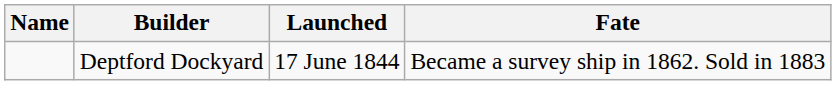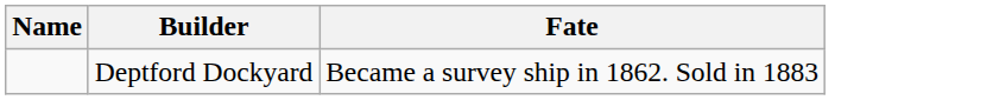- column: Launched | 17 June 1844
